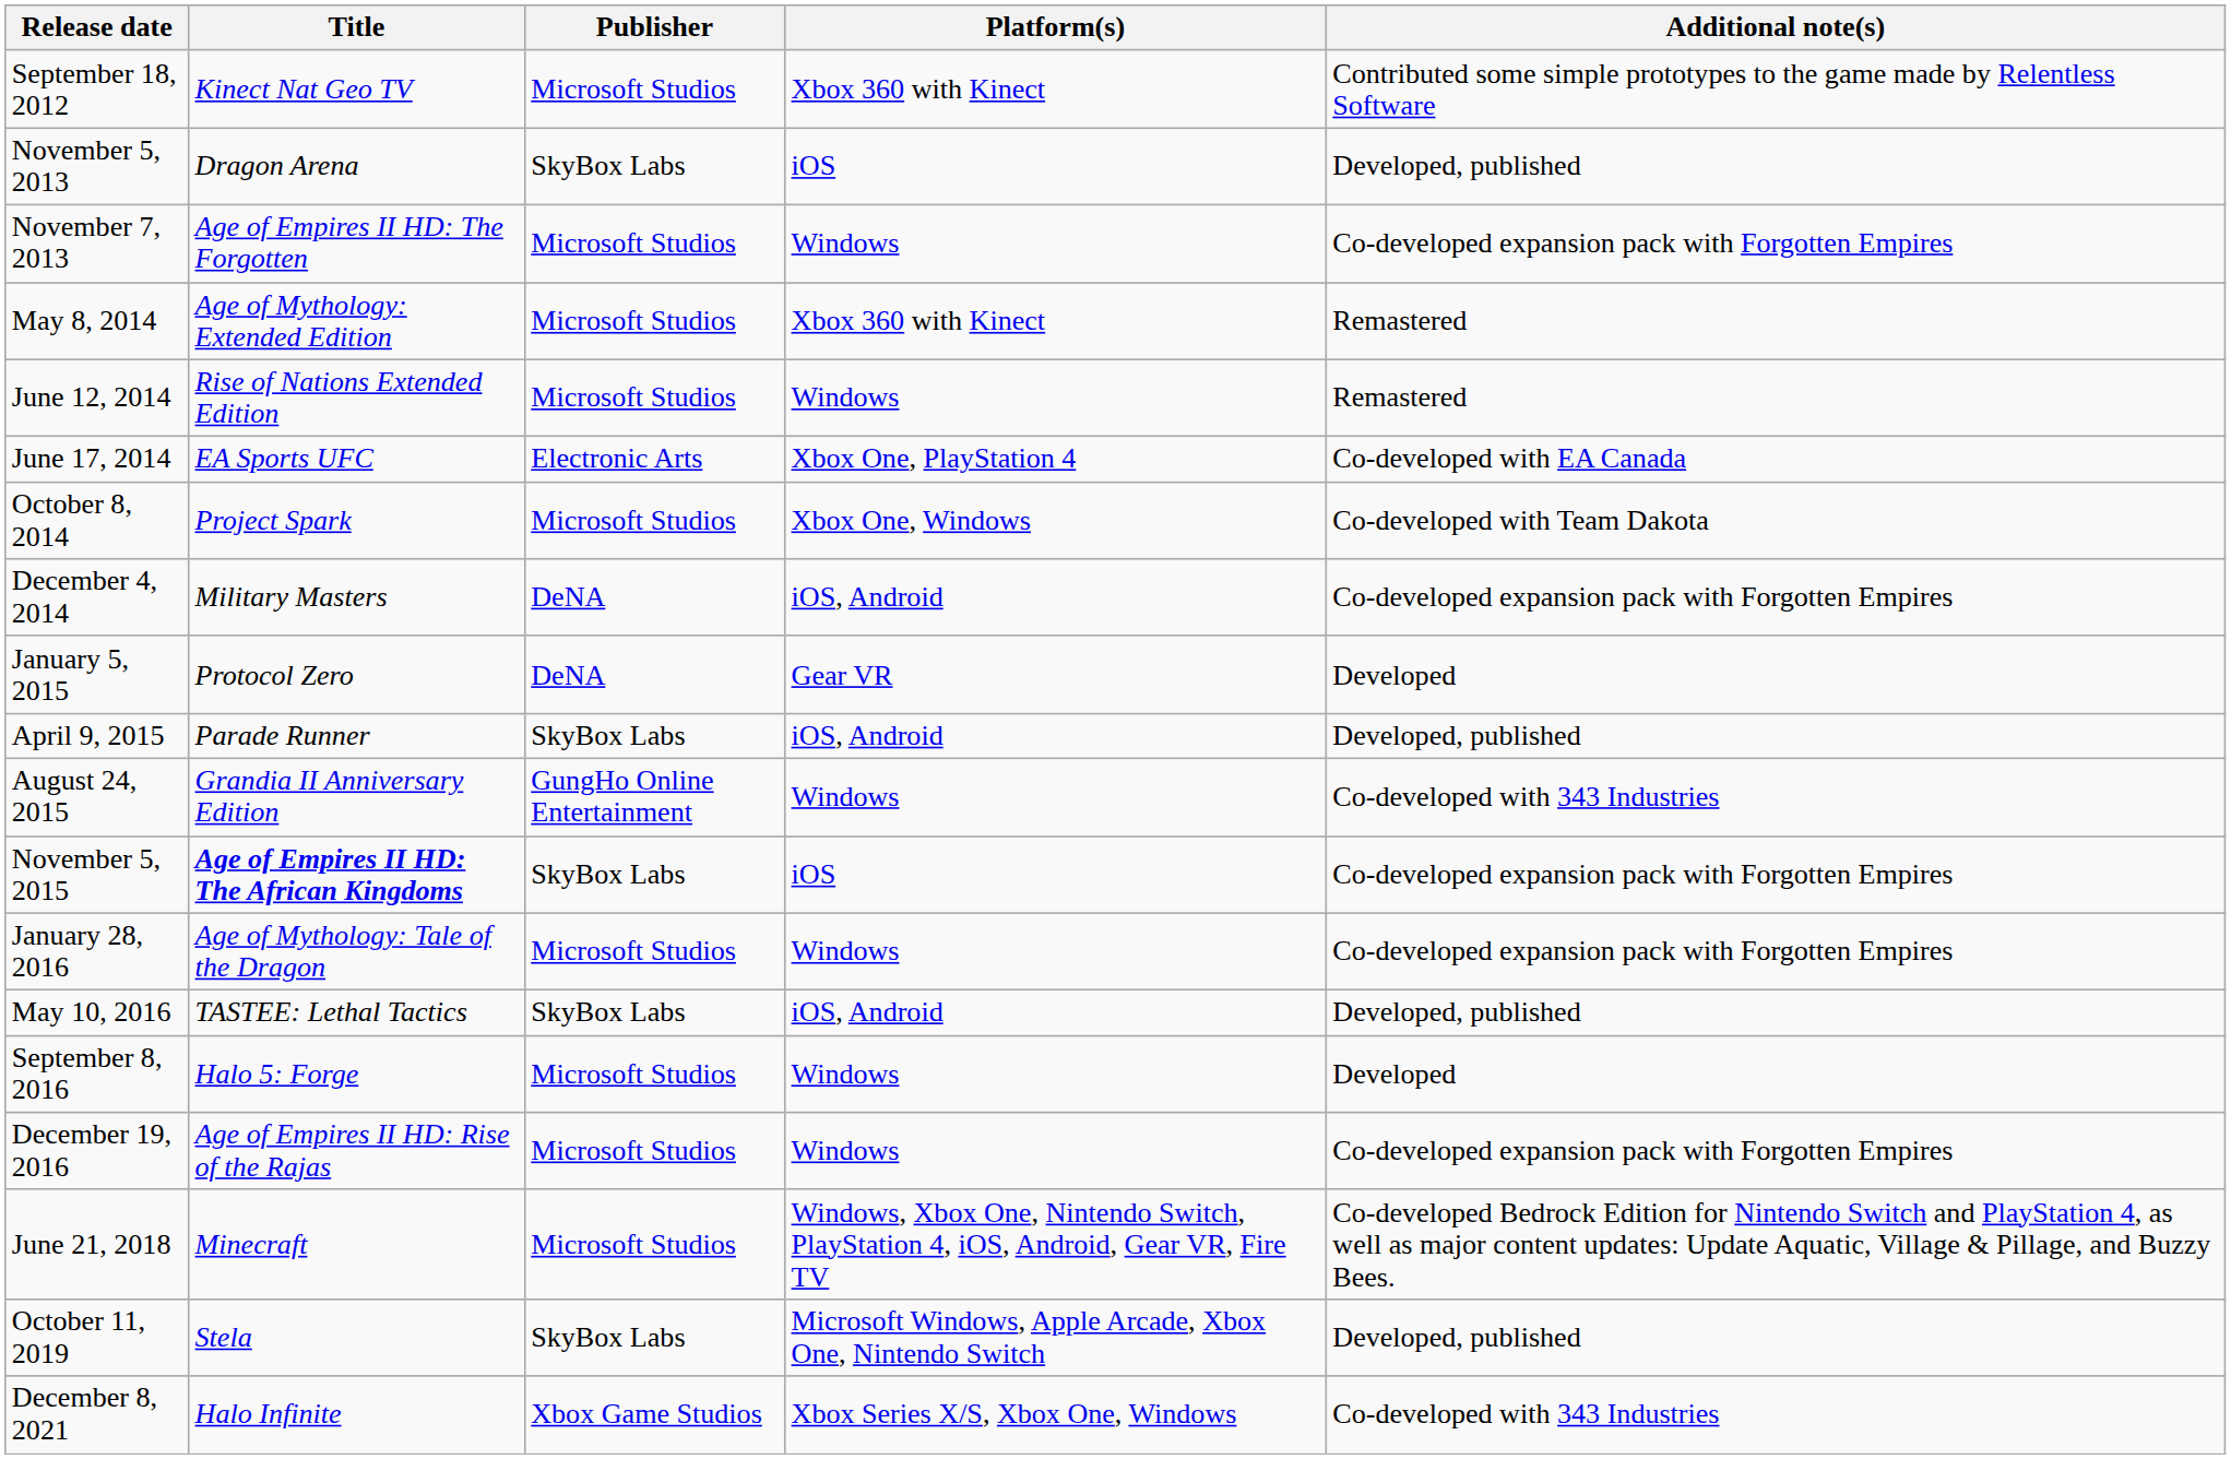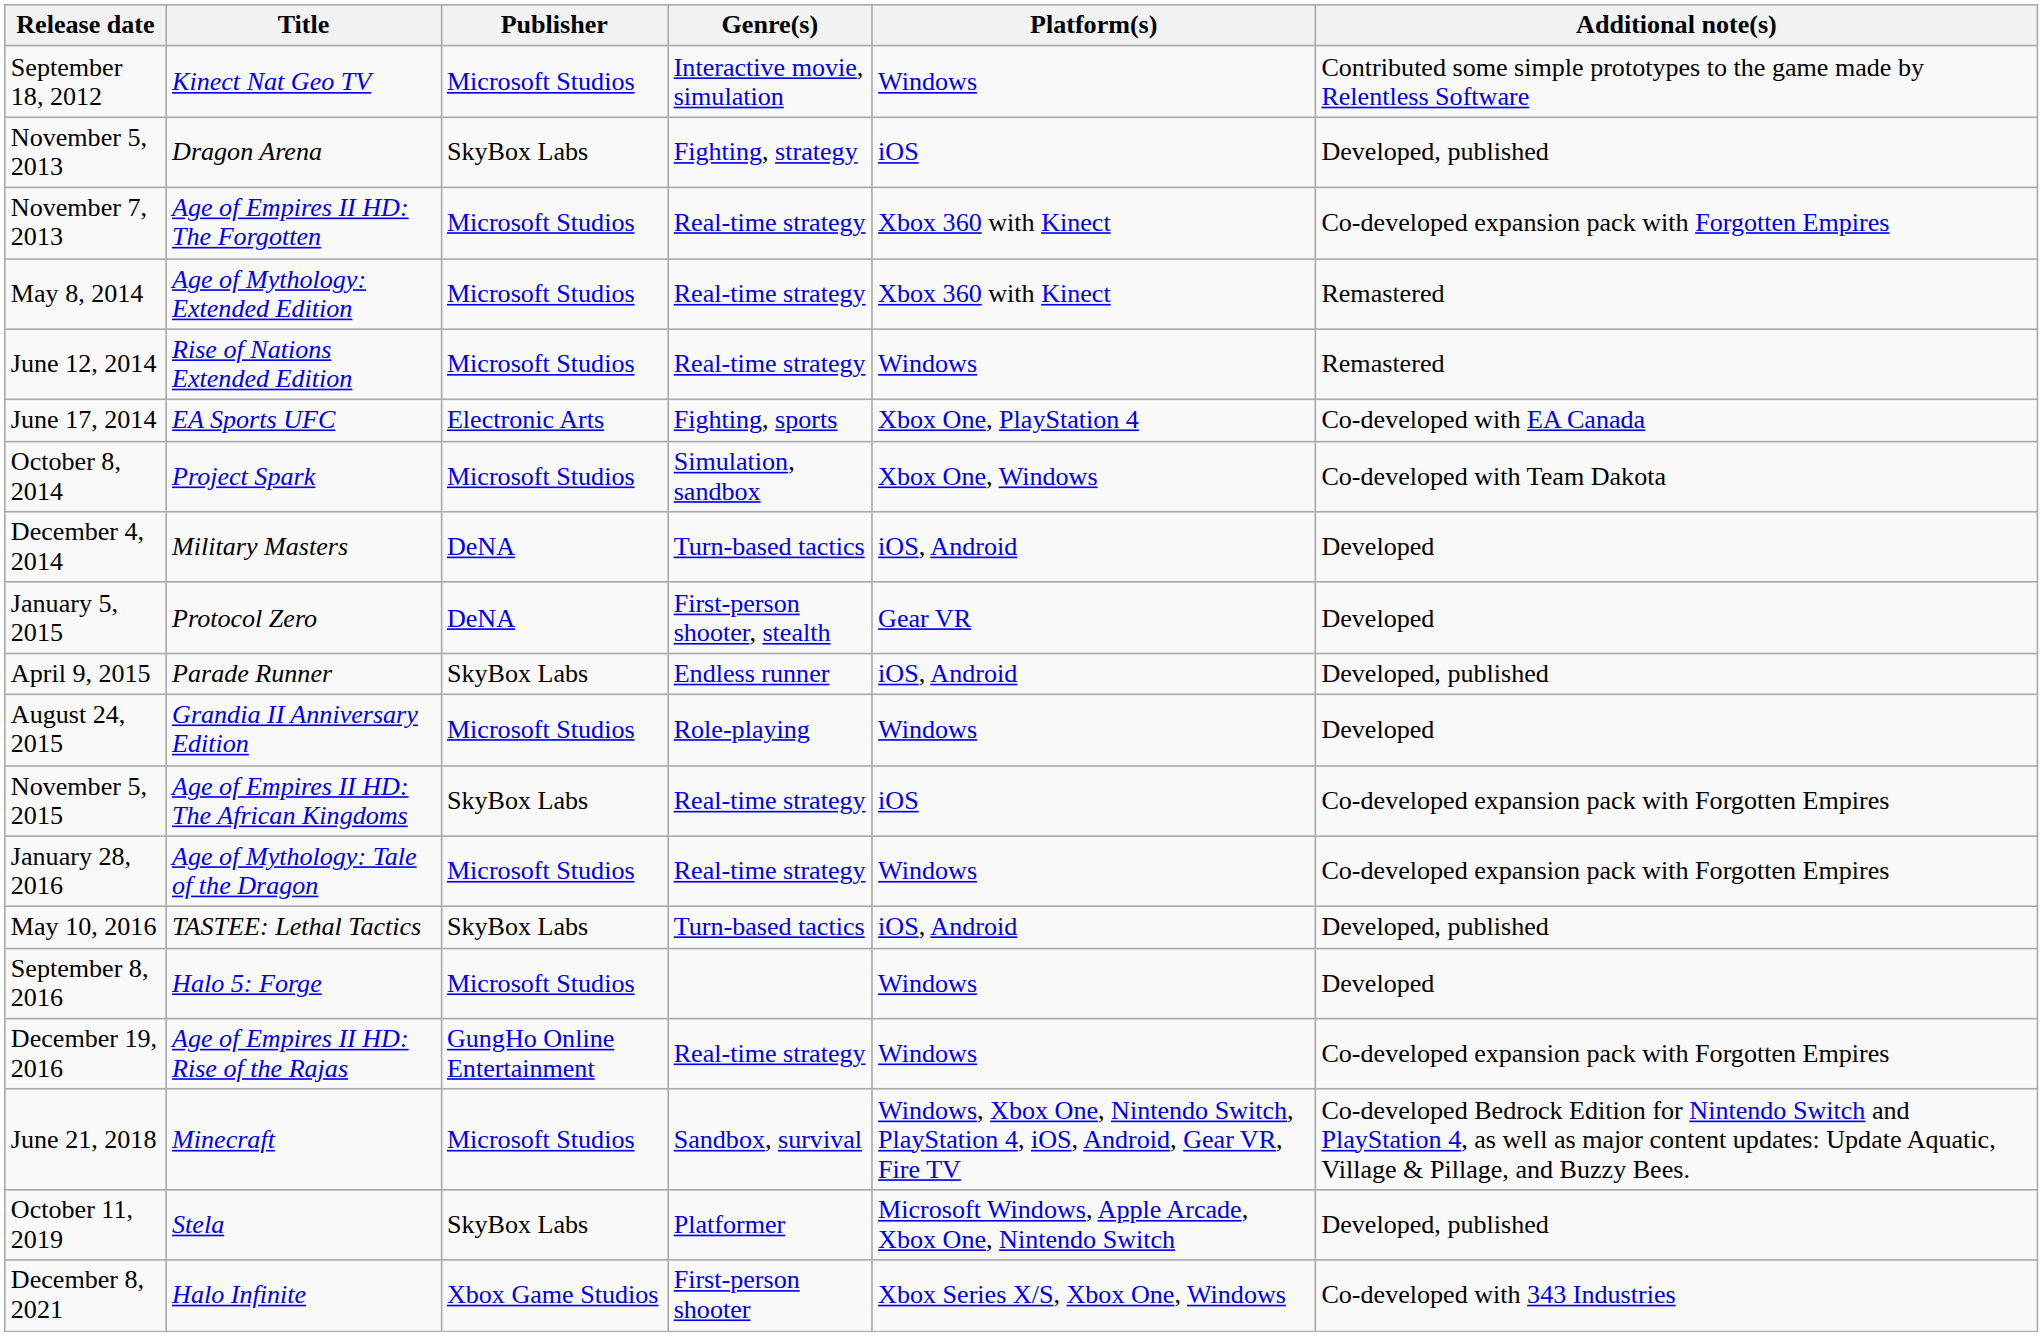+ column: Genre(s) | Interactive movie, simulation | Fighting, strategy | Real-time strategy | Real-time strategy | Real-time strategy | Fighting, sports | Simulation, sandbox | Turn-based tactics | First-person shooter, stealth | Endless runner | Role-playing | Real-time strategy | Real-time strategy | Turn-based tactics | Real-time strategy | Sandbox, survival | Platformer | First-person shooter
September 18, 2012 | Platform(s): Xbox 360 with Kinect -> Windows
November 7, 2013 | Platform(s): Windows -> Xbox 360 with Kinect
December 4, 2014 | Additional note(s): Co-developed expansion pack with Forgotten Empires -> Developed
August 24, 2015 | Publisher: GungHo Online Entertainment -> Microsoft Studios
August 24, 2015 | Additional note(s): Co-developed with 343 Industries -> Developed
November 5, 2015 | Title: bold -> normal
December 19, 2016 | Publisher: Microsoft Studios -> GungHo Online Entertainment
